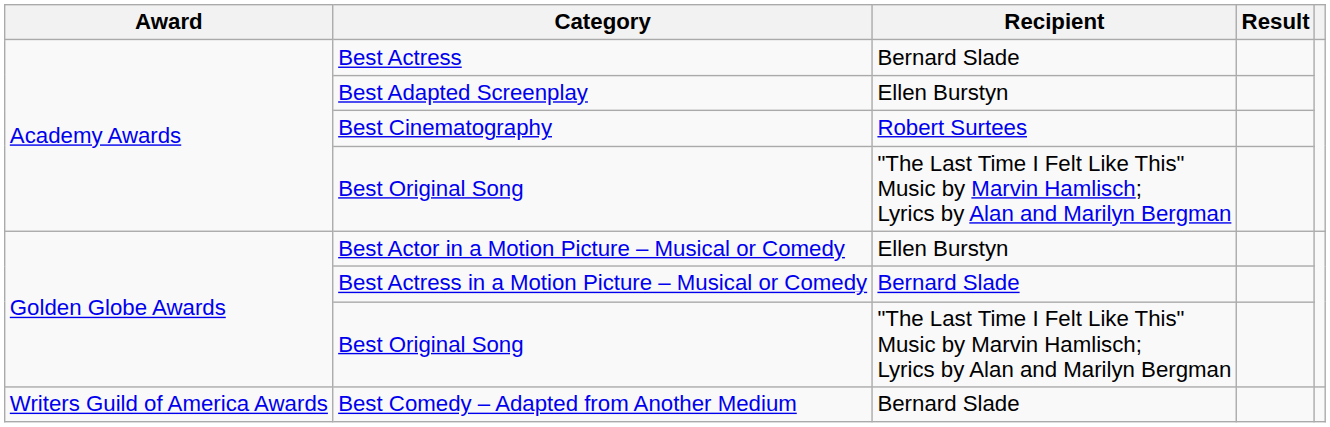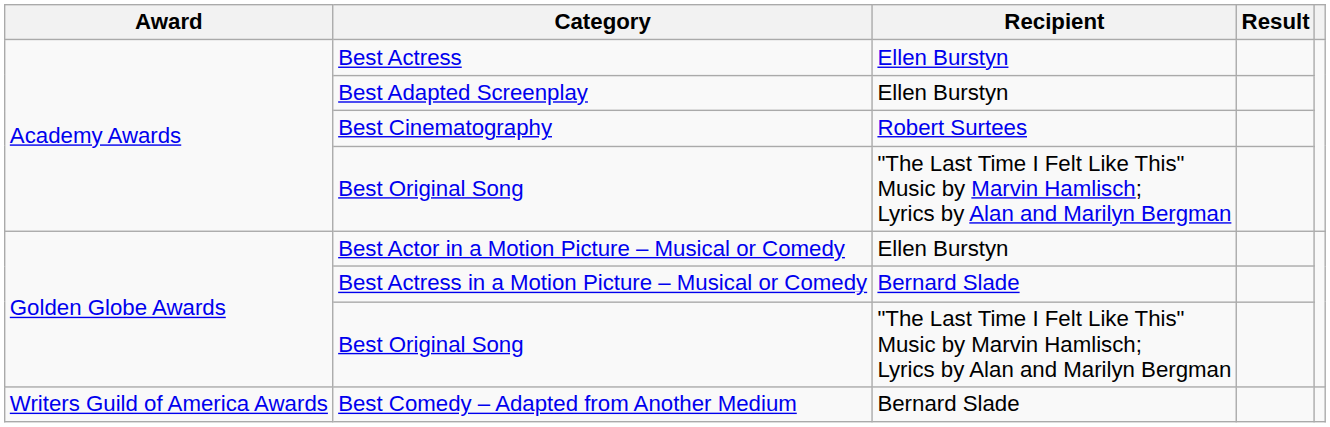Best Actress | Recipient: Bernard Slade -> Ellen Burstyn
